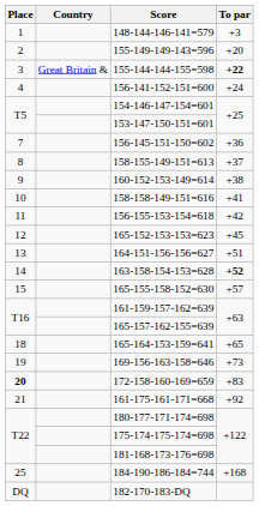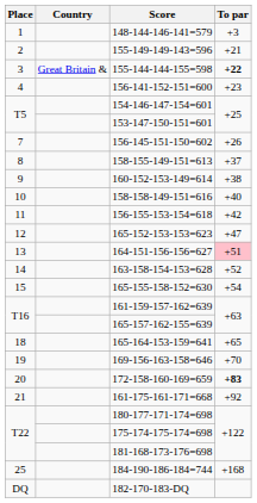155-149-149-143=596 | To par: +20 -> +21
156-141-152-151=600 | To par: +24 -> +23
156-145-151-150=602 | To par: +36 -> +26
158-158-149-151=616 | To par: +41 -> +40
165-152-153-153=623 | To par: +45 -> +47
164-151-156-156=627 | To par: no background -> pink background
163-158-154-153=628 | To par: bold -> normal
165-155-158-152=630 | To par: +57 -> +54
169-156-163-158=646 | To par: +73 -> +70
172-158-160-169=659 | Place: bold -> normal
172-158-160-169=659 | To par: normal -> bold
